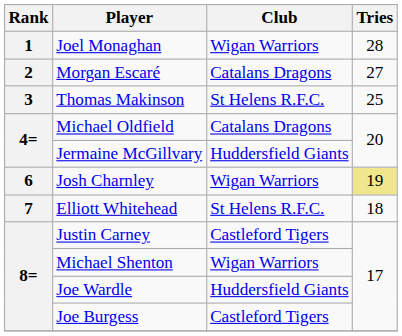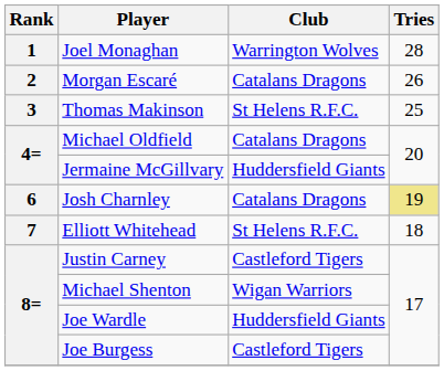Joel Monaghan | Club: Wigan Warriors -> Warrington Wolves
Morgan Escaré | Tries: 27 -> 26
Josh Charnley | Club: Wigan Warriors -> Catalans Dragons
